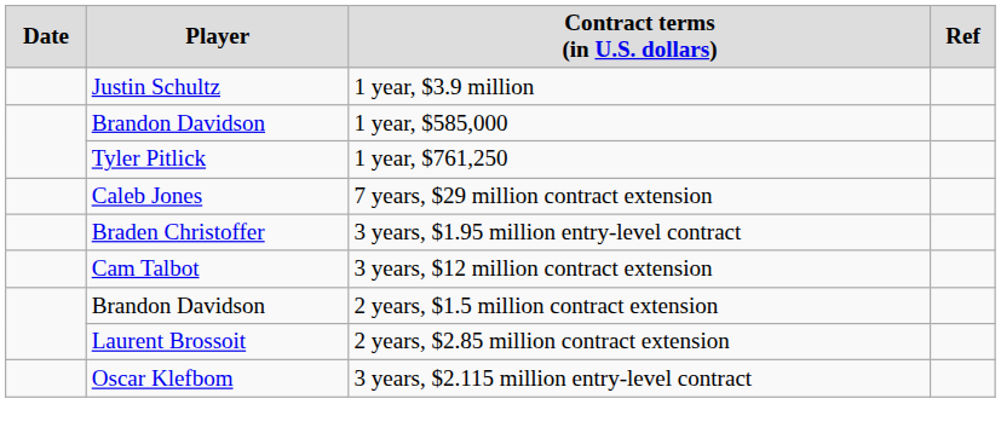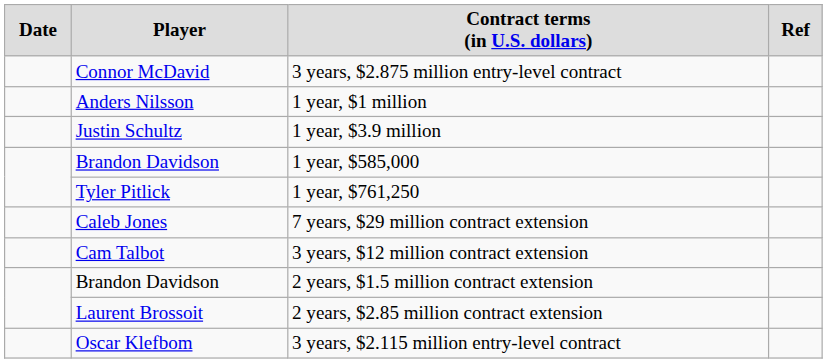+ row: Connor McDavid | 3 years, $2.875 million entry-level contract
+ row: Anders Nilsson | 1 year, $1 million
- row: Braden Christoffer | 3 years, $1.95 million entry-level contract
